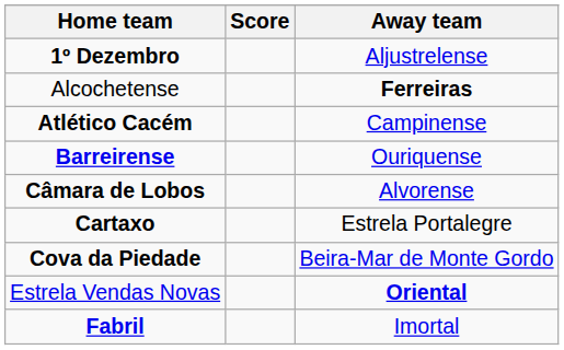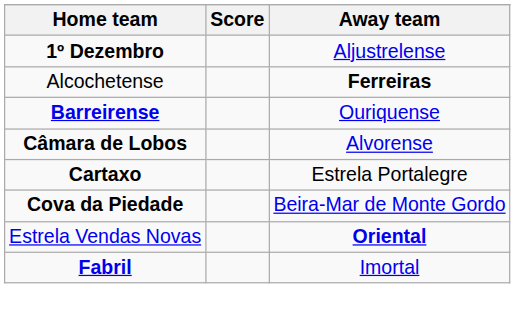- row: Atlético Cacém | Campinense
